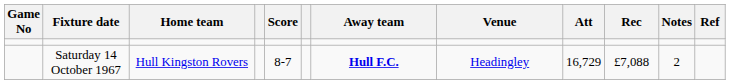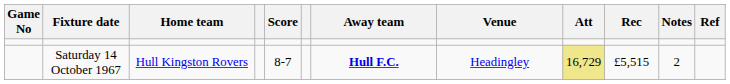Saturday 14 October 1967 | Att: no background -> khaki background
Saturday 14 October 1967 | Rec: £7,088 -> £5,515
